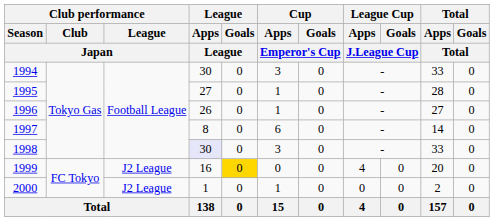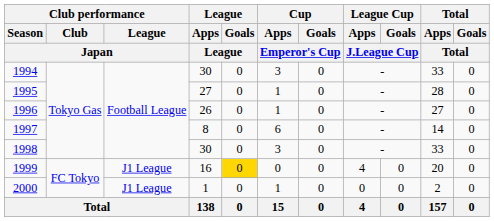1998 | League / Apps / League: lavender background -> no background
1999 | Club performance / League / Japan: J2 League -> J1 League
2000 | Club performance / League / Japan: J2 League -> J1 League
